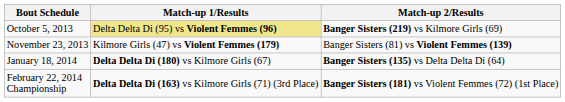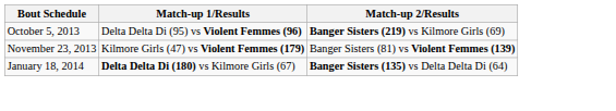October 5, 2013 | Match-up 1/Results: khaki background -> no background
- row: February 22, 2014 Championship | Delta Delta Di (163) vs Kilmore Girls (71) (3rd Place) | Banger Sisters (181) vs Violent Femmes (72) (1st Place)
